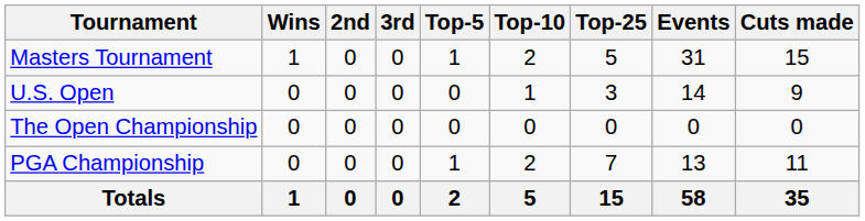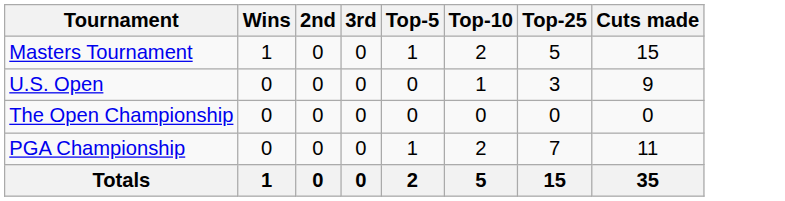- column: Events | 31 | 14 | 0 | 13 | 58
